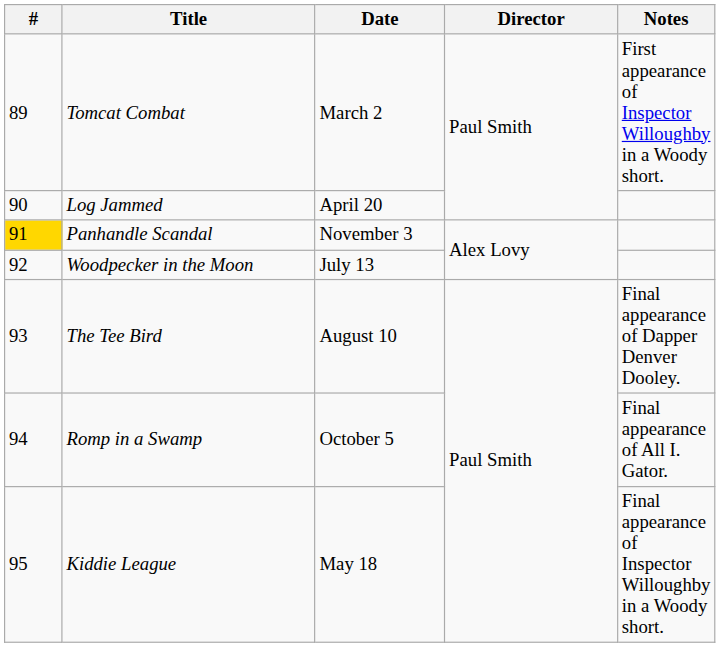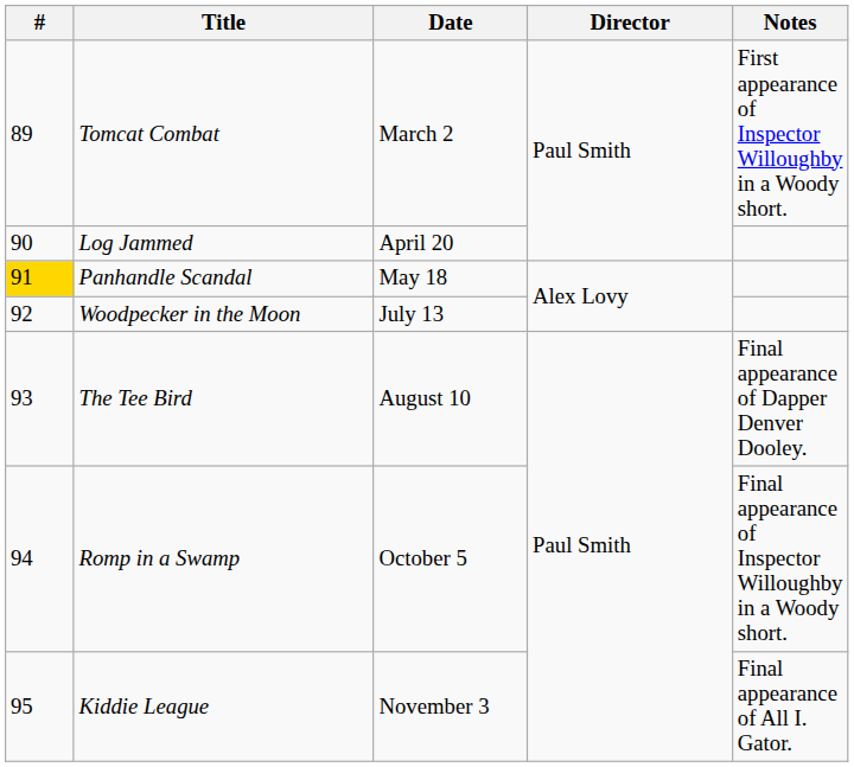Panhandle Scandal | Date: November 3 -> May 18
Romp in a Swamp | Notes: Final appearance of All I. Gator. -> Final appearance of Inspector Willoughby in a Woody short.
Kiddie League | Date: May 18 -> November 3
Kiddie League | Notes: Final appearance of Inspector Willoughby in a Woody short. -> Final appearance of All I. Gator.
